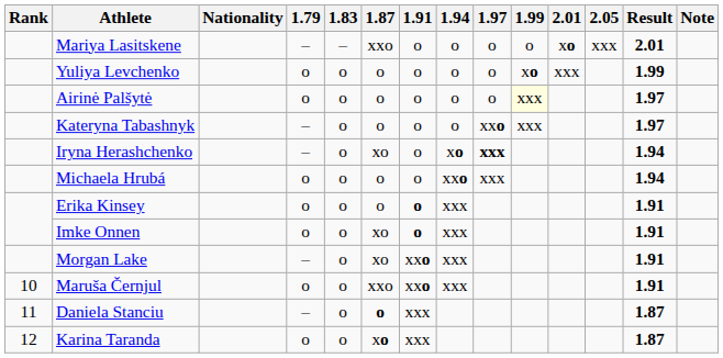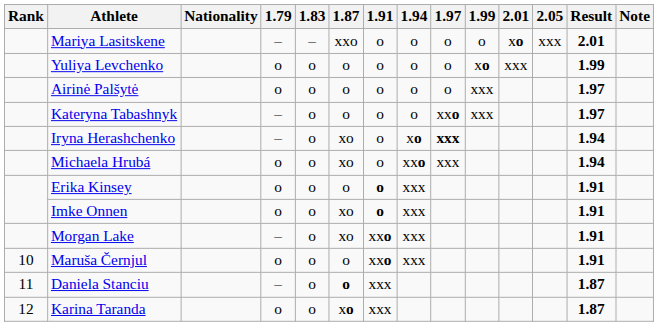Airinė Palšytė | 1.99: lightyellow background -> no background
Michaela Hrubá | 1.87: o -> xo
Maruša Černjul | 1.87: xxo -> o
